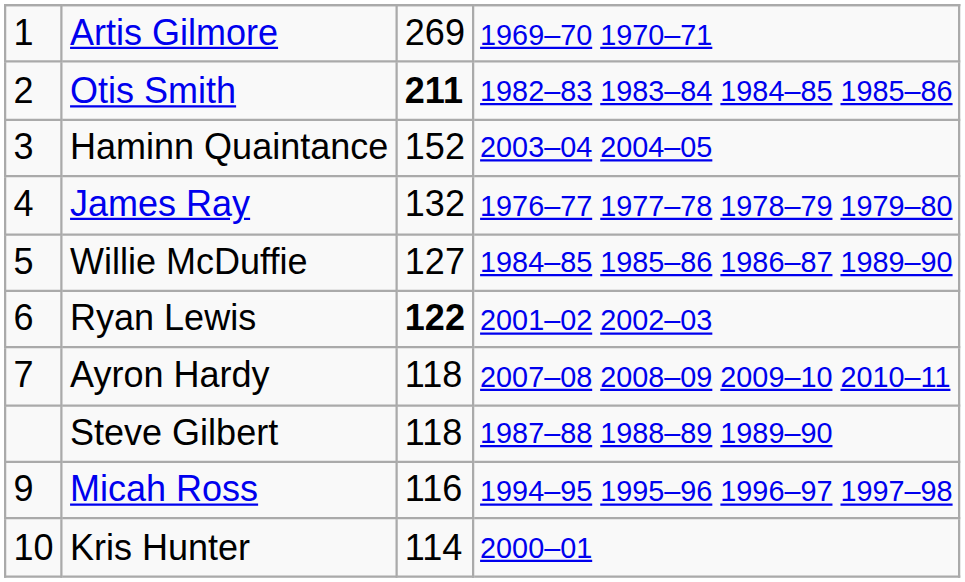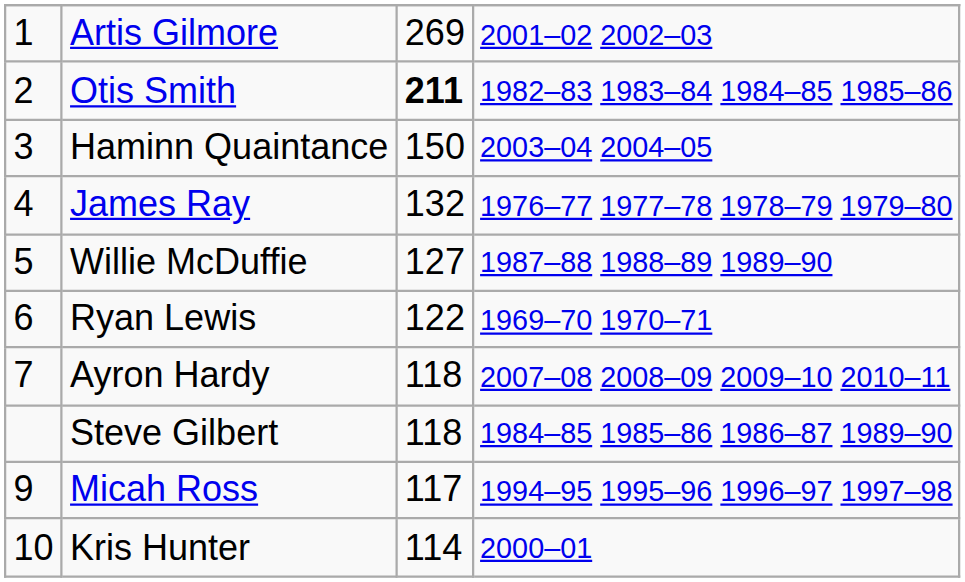Artis Gilmore | column 4: 1969–70 1970–71 -> 2001–02 2002–03
Haminn Quaintance | column 3: 152 -> 150
Willie McDuffie | column 4: 1984–85 1985–86 1986–87 1989–90 -> 1987–88 1988–89 1989–90
Ryan Lewis | column 3: bold -> normal
Ryan Lewis | column 4: 2001–02 2002–03 -> 1969–70 1970–71
Steve Gilbert | column 4: 1987–88 1988–89 1989–90 -> 1984–85 1985–86 1986–87 1989–90
Micah Ross | column 3: 116 -> 117
